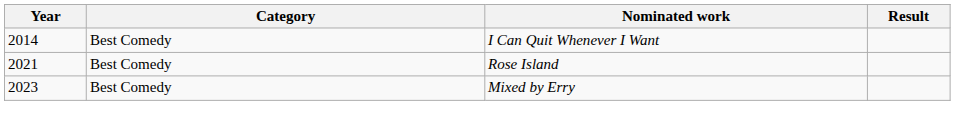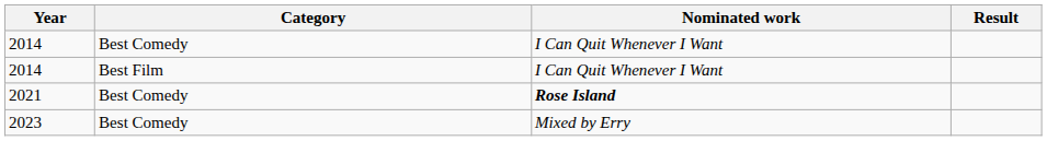+ row: 2014 | Best Film | I Can Quit Whenever I Want
2021 | Nominated work: normal -> bold
